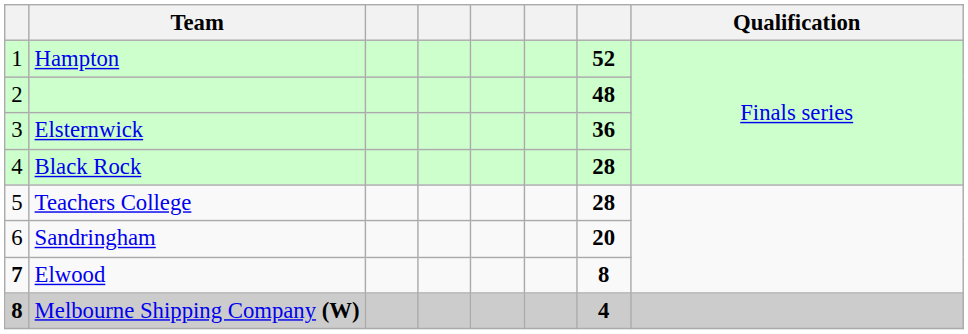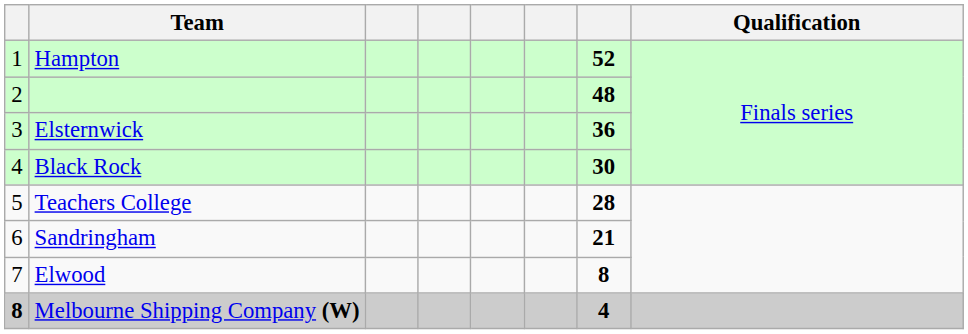Black Rock | column 7: 28 -> 30
Sandringham | column 7: 20 -> 21
Elwood | column 1: bold -> normal
